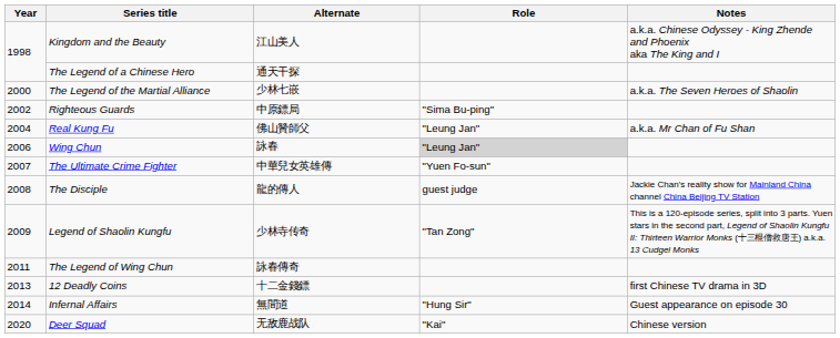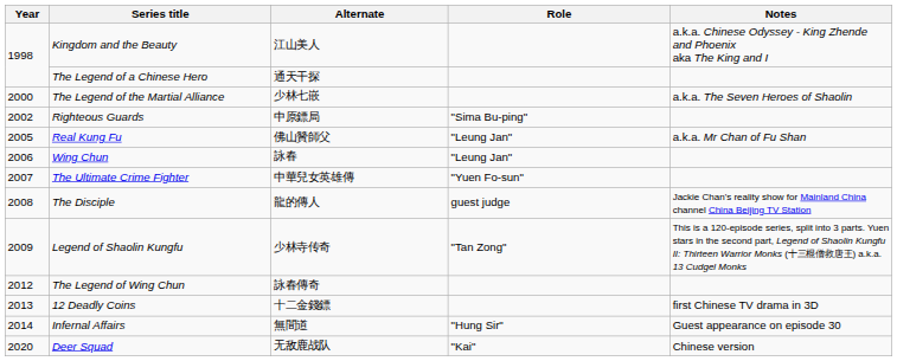Real Kung Fu | Year: 2004 -> 2005
Wing Chun | Role: lightgrey background -> no background
The Legend of Wing Chun | Year: 2011 -> 2012
